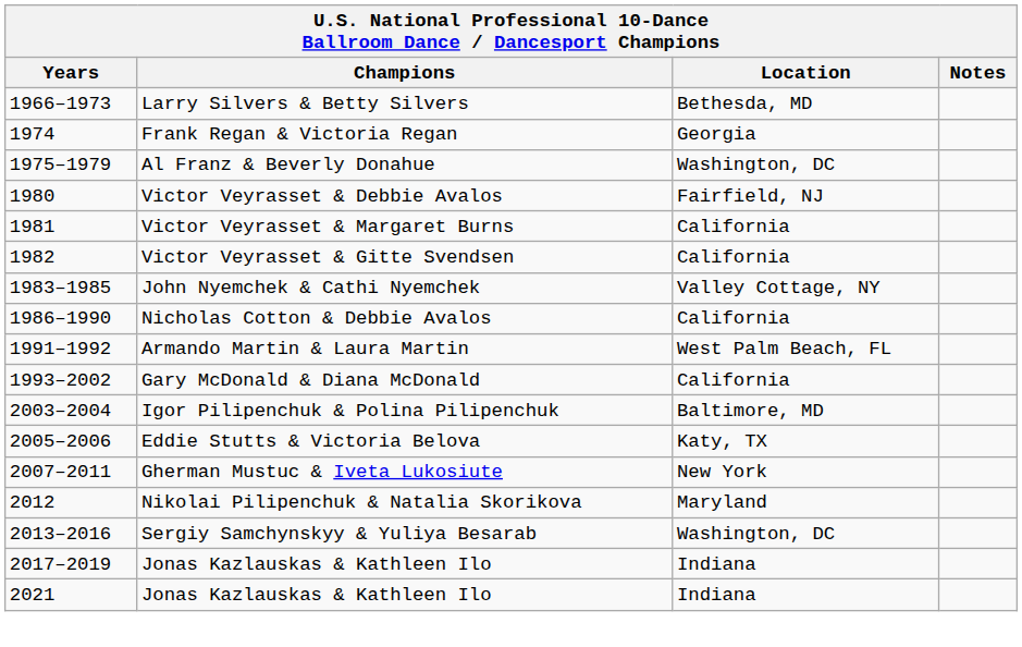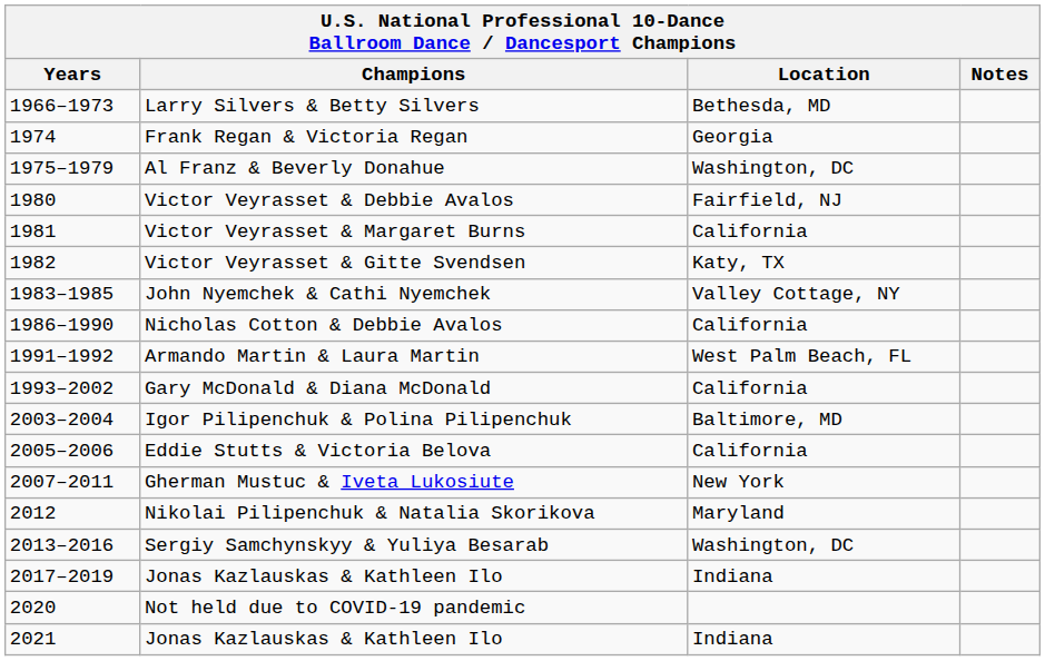Victor Veyrasset & Gitte Svendsen | Location: California -> Katy, TX
Eddie Stutts & Victoria Belova | Location: Katy, TX -> California
+ row: 2020 | Not held due to COVID-19 pandemic
